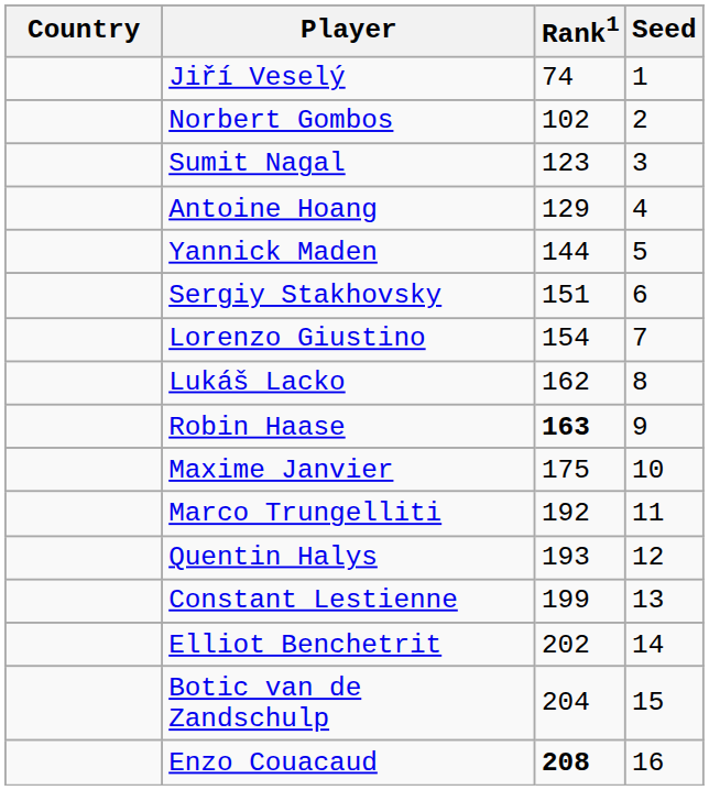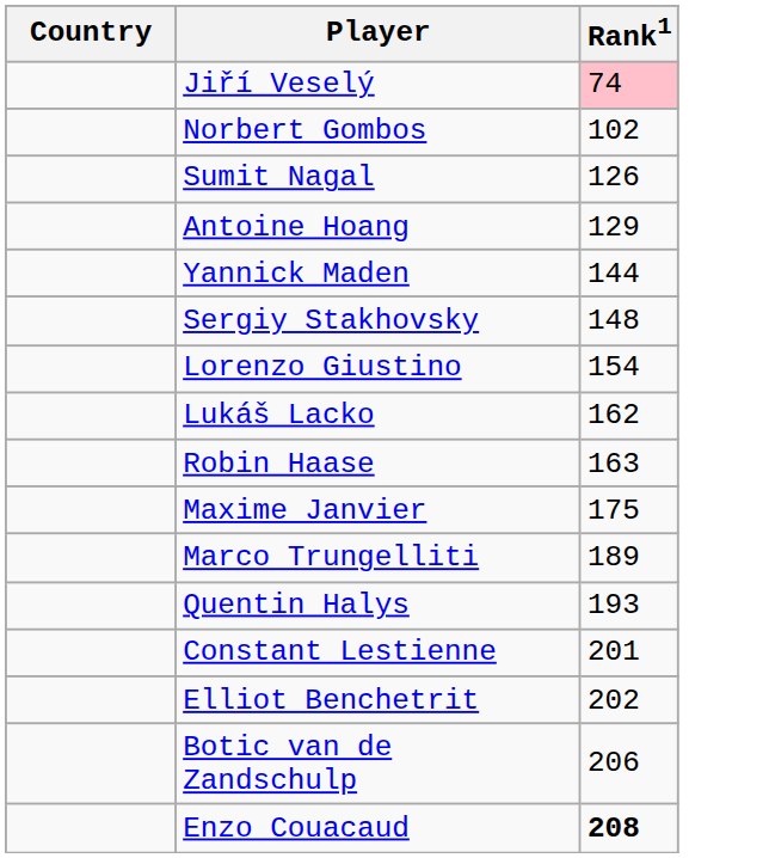- column: Seed | 1 | 2 | 3 | 4 | 5 | 6 | 7 | 8 | 9 | 10 | 11 | 12 | 13 | 14 | 15 | 16
Jiří Veselý | Rank1: no background -> pink background
Sumit Nagal | Rank1: 123 -> 126
Sergiy Stakhovsky | Rank1: 151 -> 148
Robin Haase | Rank1: bold -> normal
Marco Trungelliti | Rank1: 192 -> 189
Constant Lestienne | Rank1: 199 -> 201
Botic van de Zandschulp | Rank1: 204 -> 206
